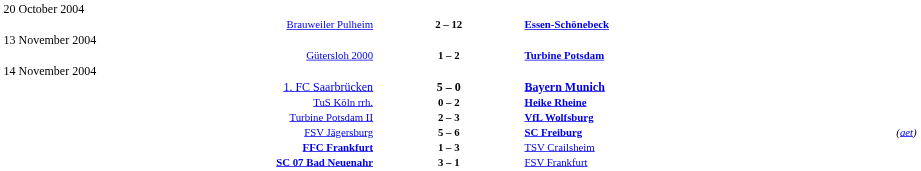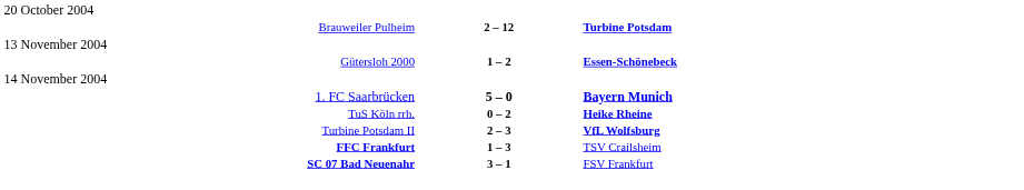Brauweiler Pulheim | column 3: Essen-Schönebeck -> Turbine Potsdam
Gütersloh 2000 | column 3: Turbine Potsdam -> Essen-Schönebeck
- row: FSV Jägersburg | 5 – 6 | SC Freiburg | (aet)
